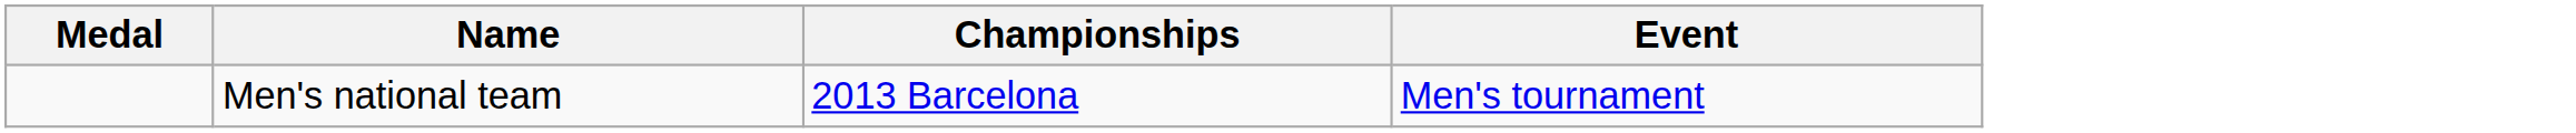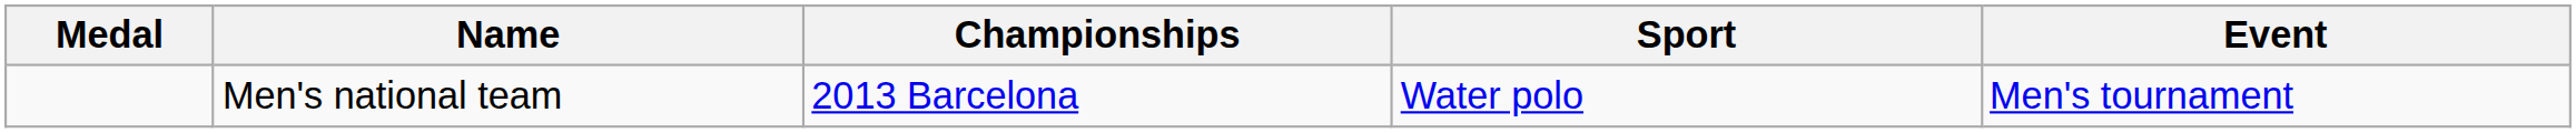+ column: Sport | Water polo
